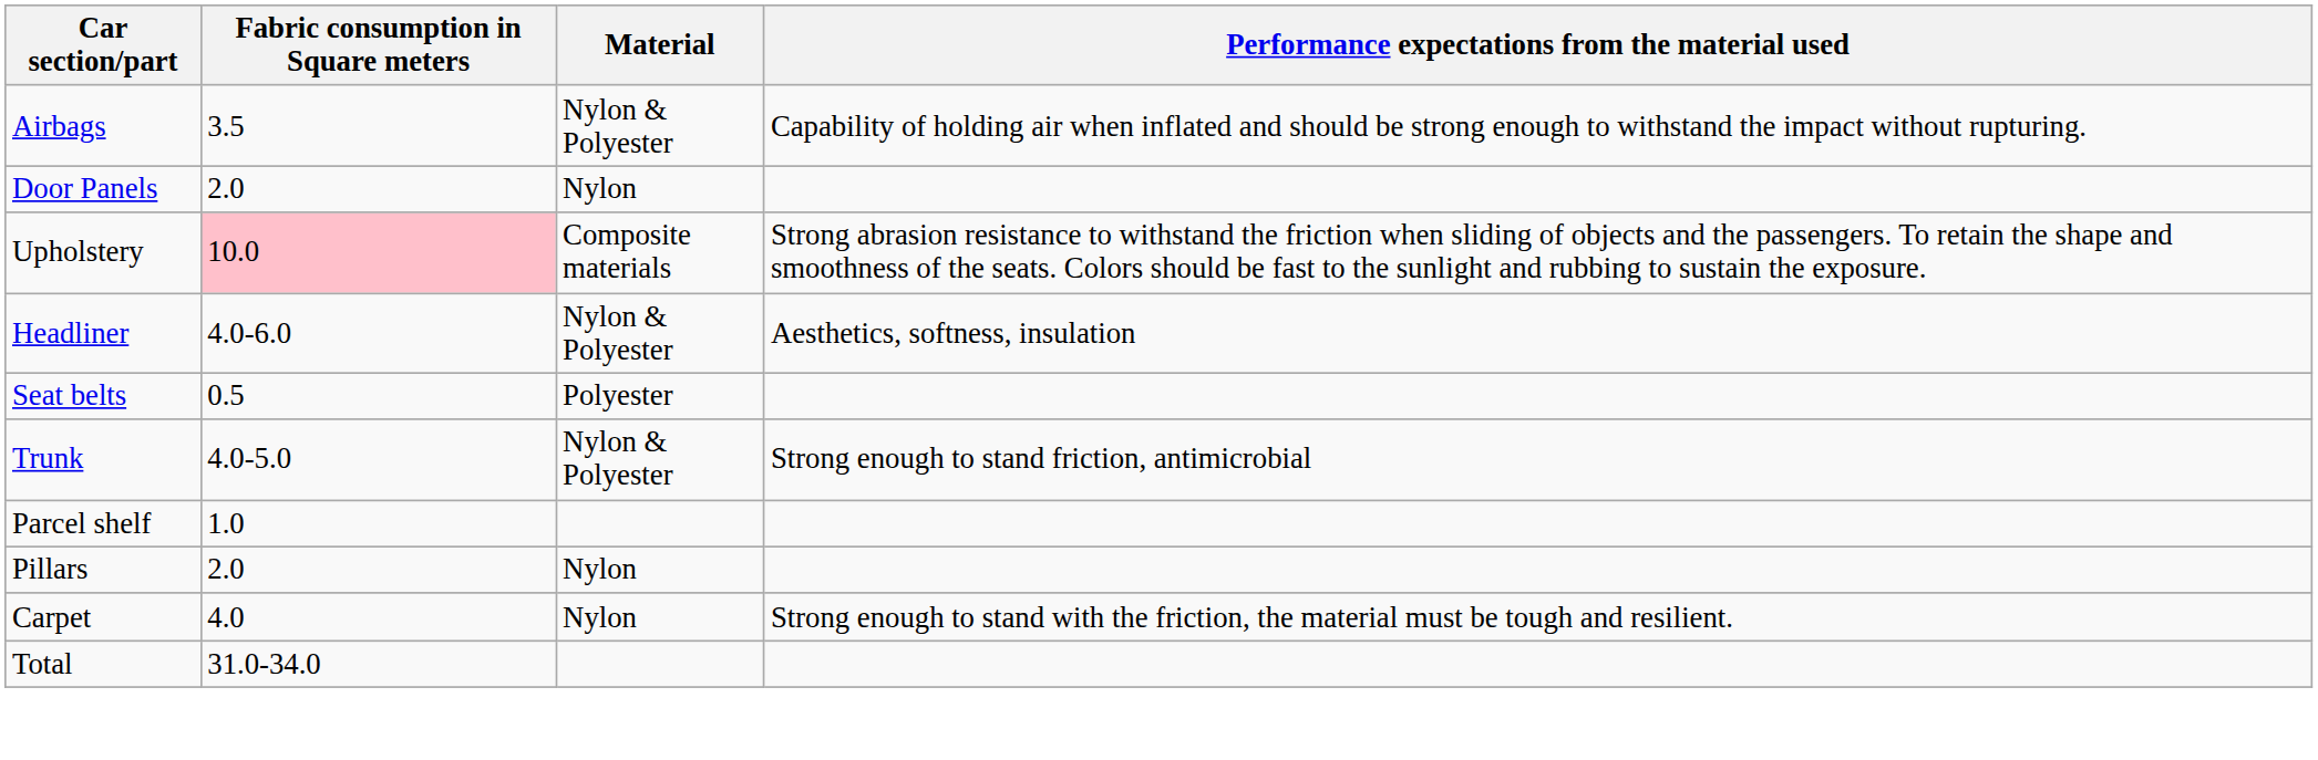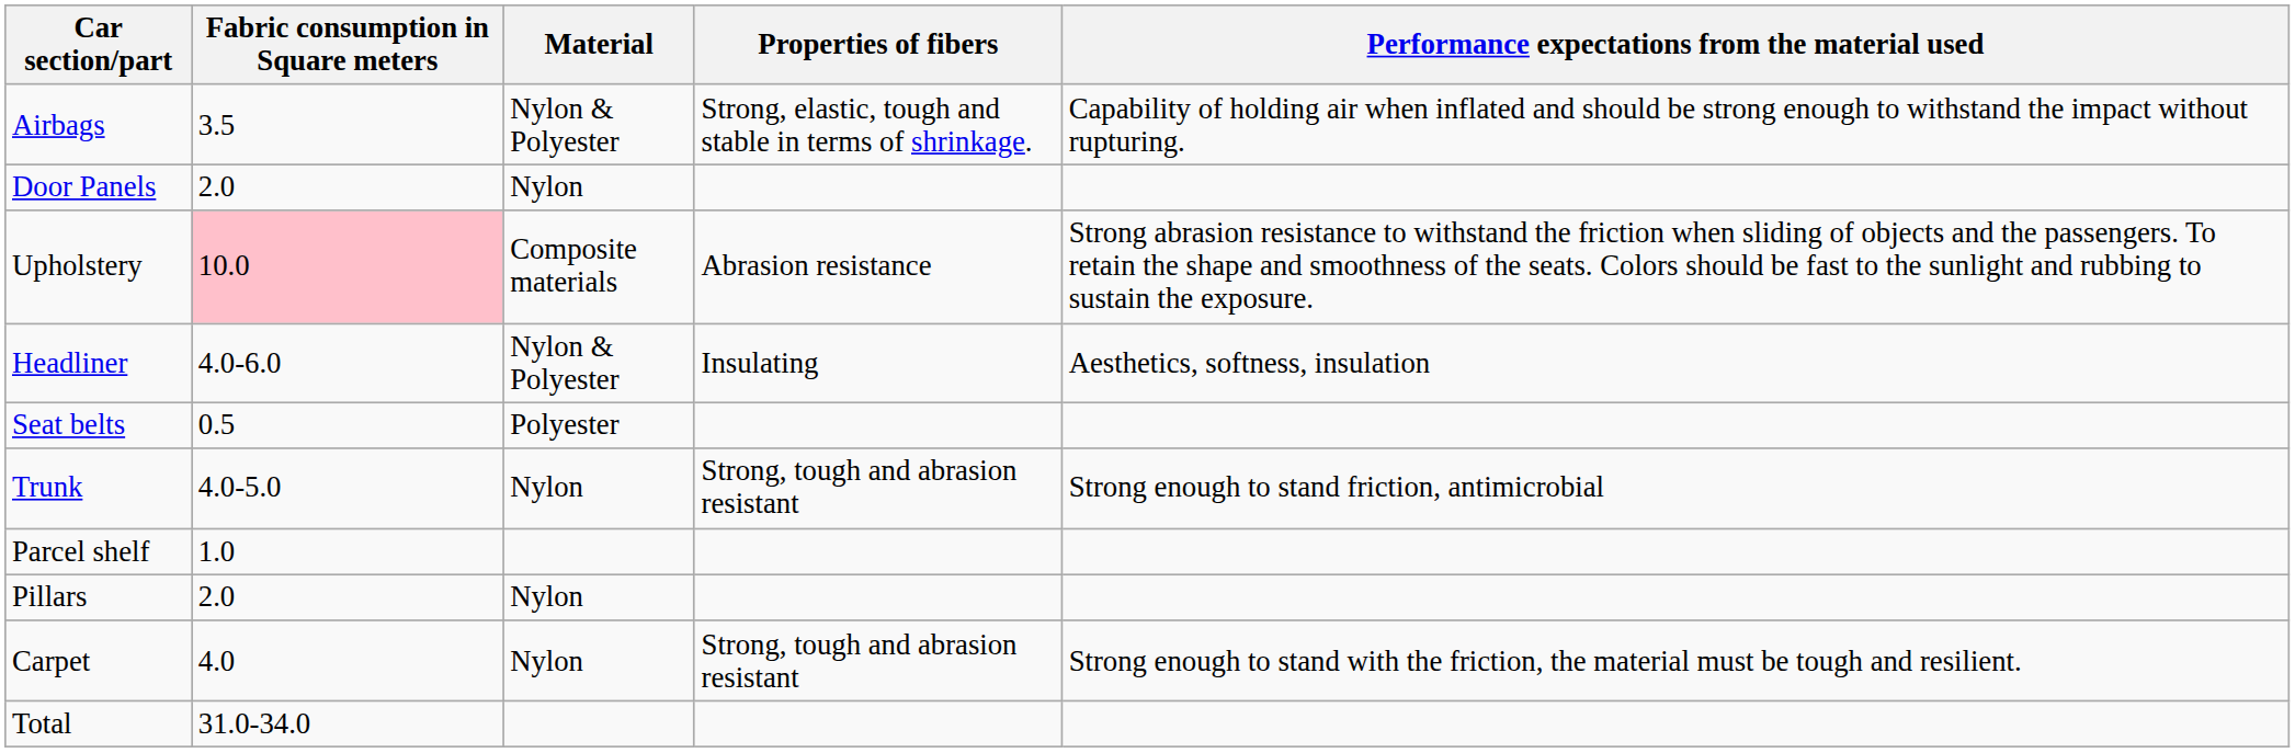+ column: Properties of fibers | Strong, elastic, tough and stable in terms of shrinkage. | Abrasion resistance | Insulating | Strong, tough and abrasion resistant | Strong, tough and abrasion resistant
Trunk | Material: Nylon & Polyester -> Nylon
